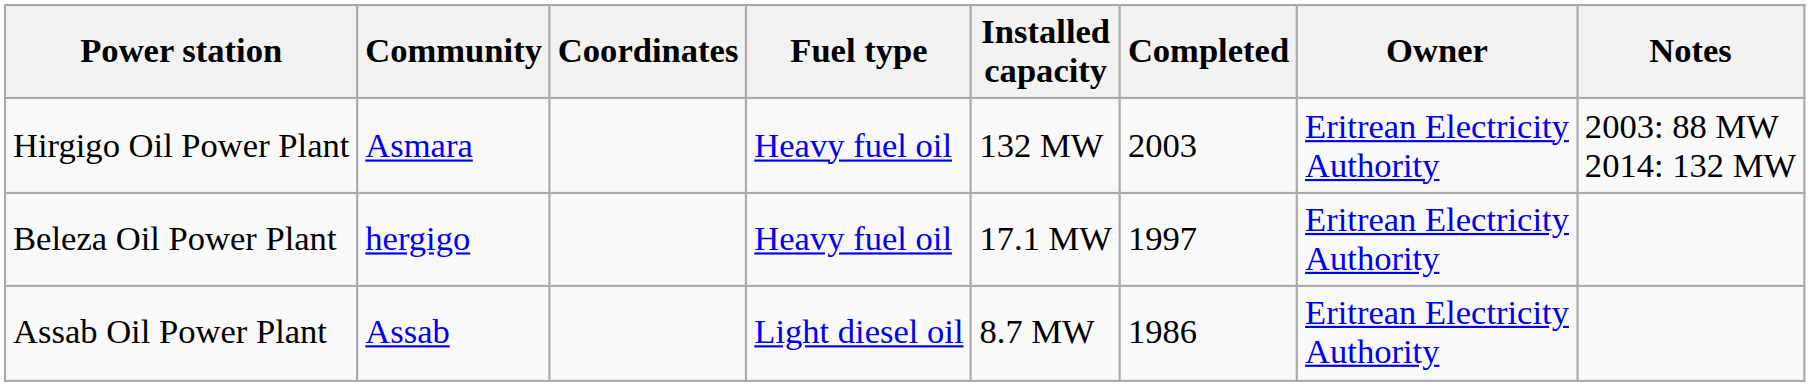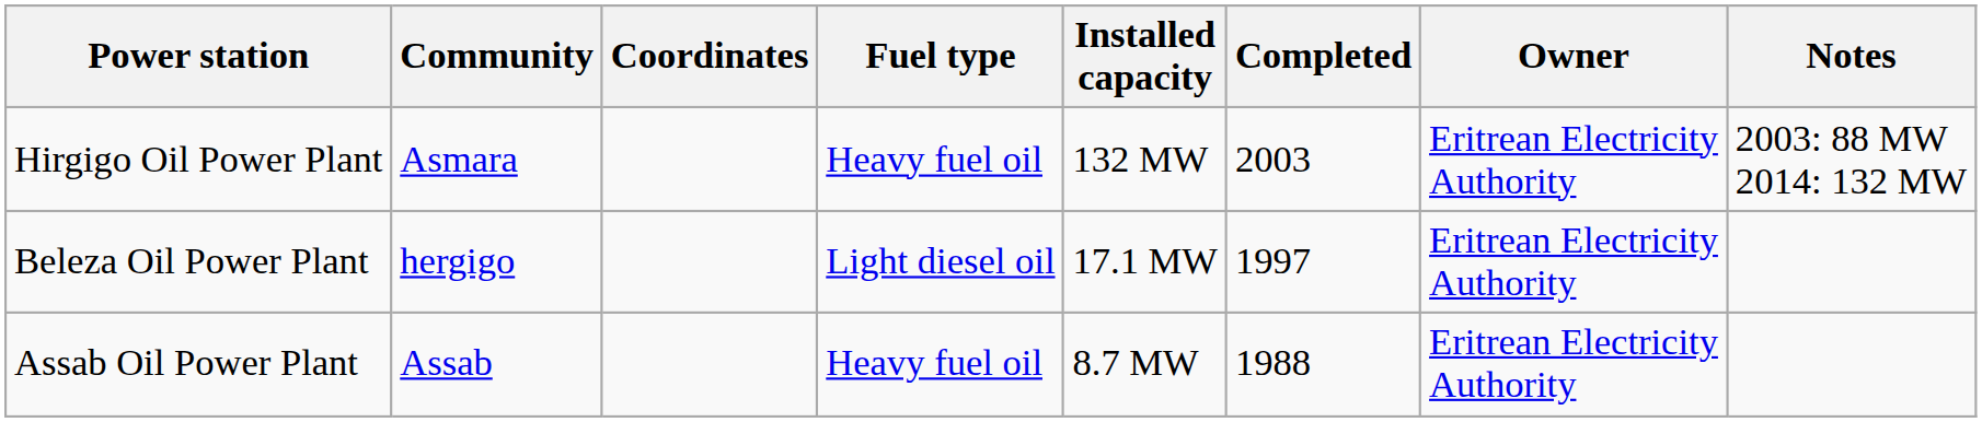Beleza Oil Power Plant | Fuel type: Heavy fuel oil -> Light diesel oil
Assab Oil Power Plant | Fuel type: Light diesel oil -> Heavy fuel oil
Assab Oil Power Plant | Completed: 1986 -> 1988
